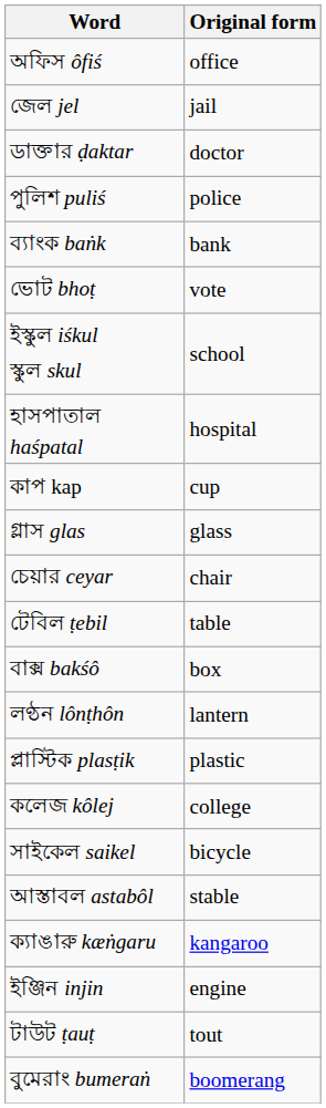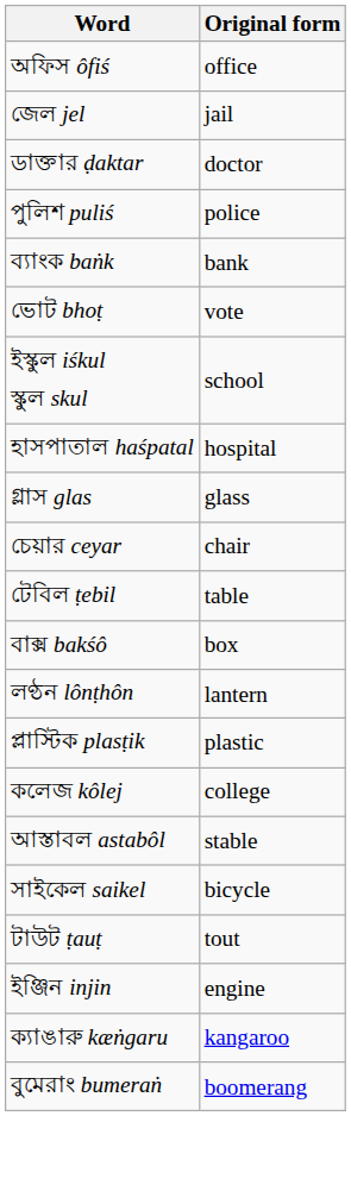- row: কাপ kap | cup
rows swapped: আস্তাবল astabôl <-> সাইকেল saikel
rows swapped: টাউট ṭauṭ <-> ক্যাঙারু kæṅgaru
